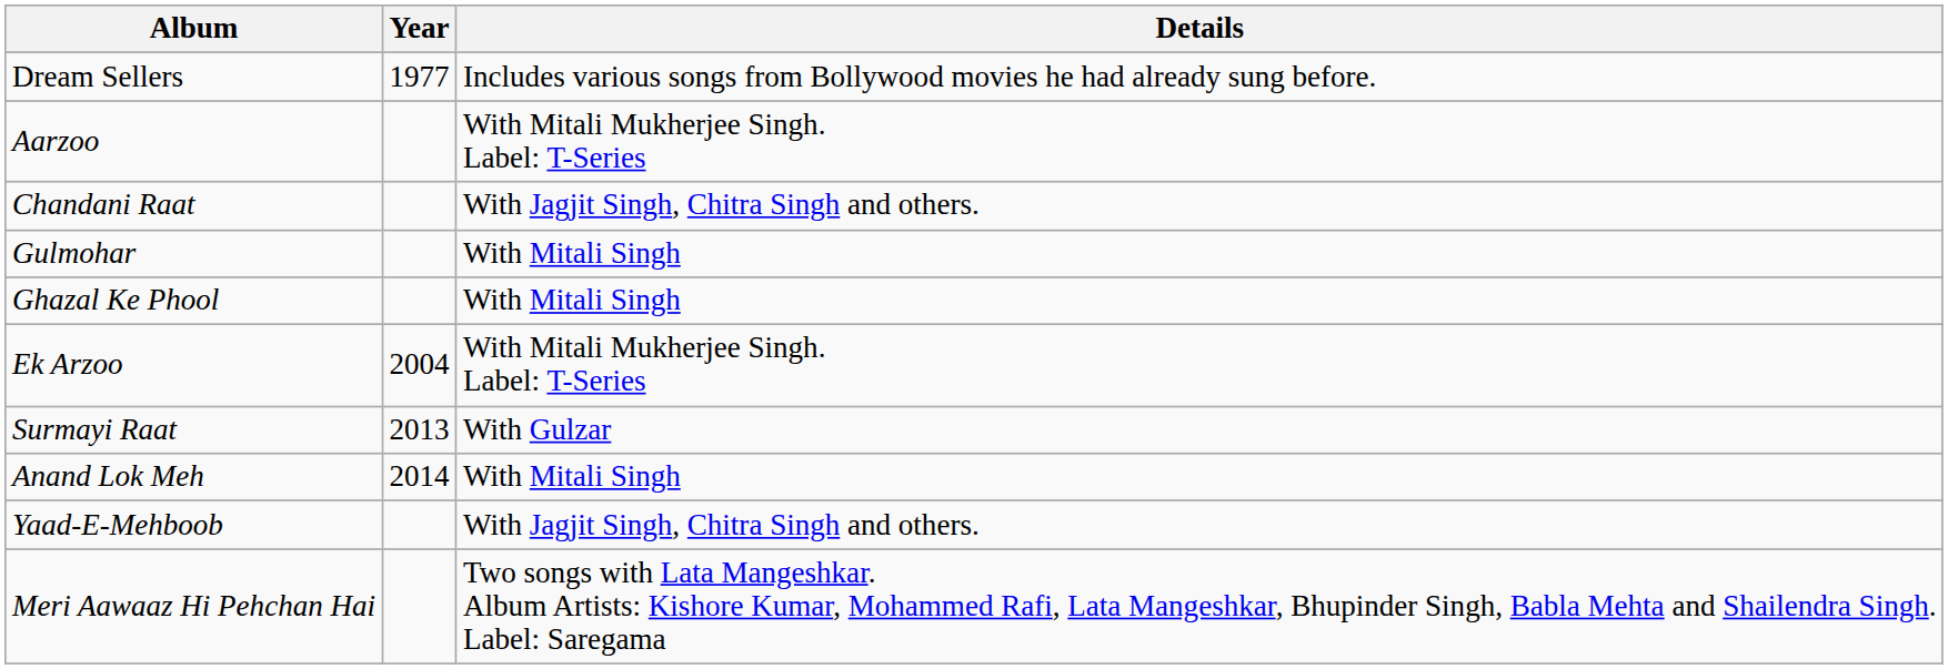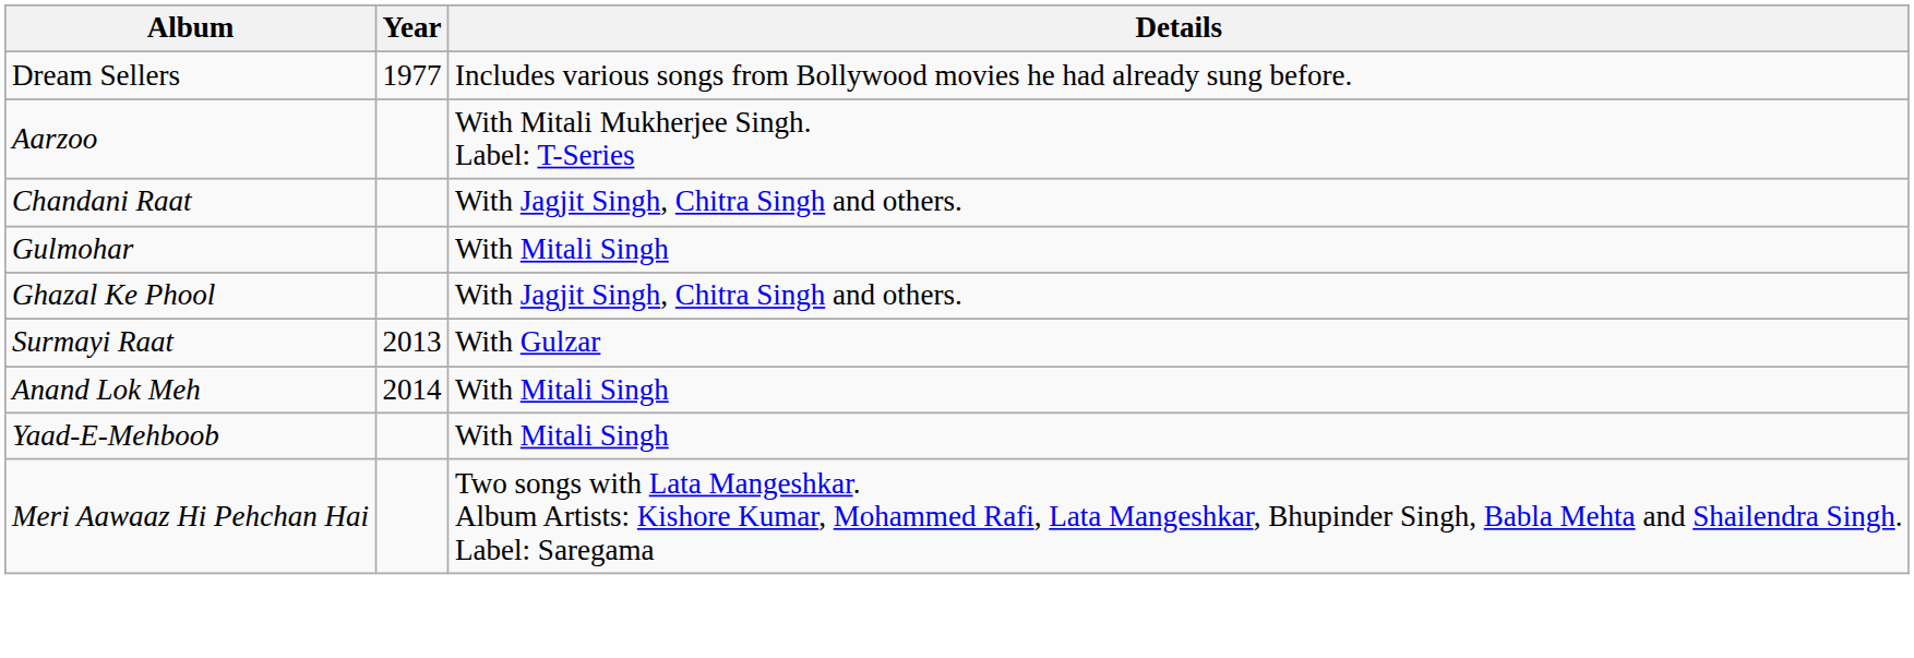Ghazal Ke Phool | Details: With Mitali Singh -> With Jagjit Singh, Chitra Singh and others.
- row: Ek Arzoo | 2004 | With Mitali Mukherjee Singh. Label: T-Series
Yaad-E-Mehboob | Details: With Jagjit Singh, Chitra Singh and others. -> With Mitali Singh
